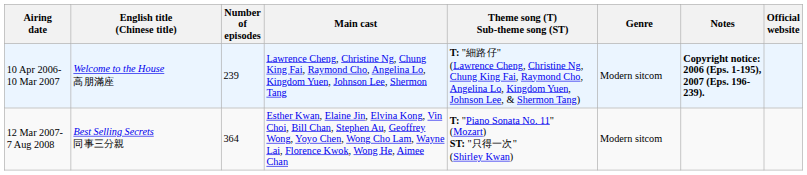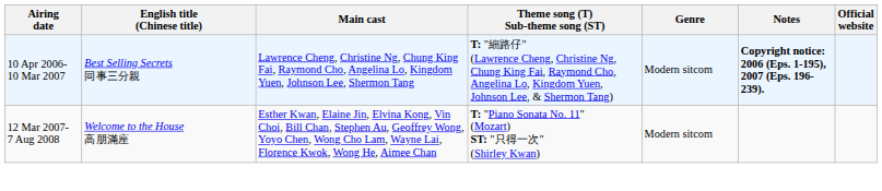- column: Number of episodes | 239 | 364
10 Apr 2006- 10 Mar 2007 | English title (Chinese title): Welcome to the House 高朋滿座 -> Best Selling Secrets 同事三分親
12 Mar 2007- 7 Aug 2008 | English title (Chinese title): Best Selling Secrets 同事三分親 -> Welcome to the House 高朋滿座
